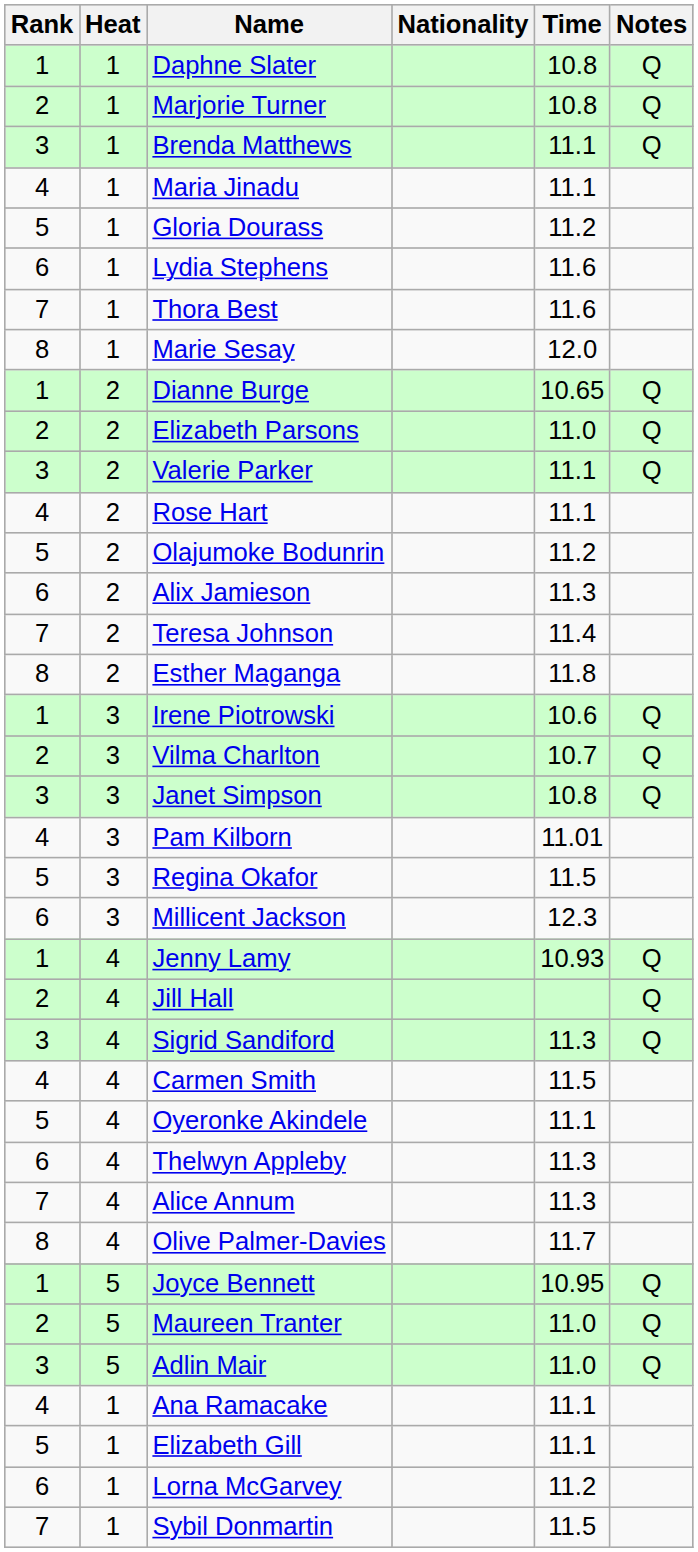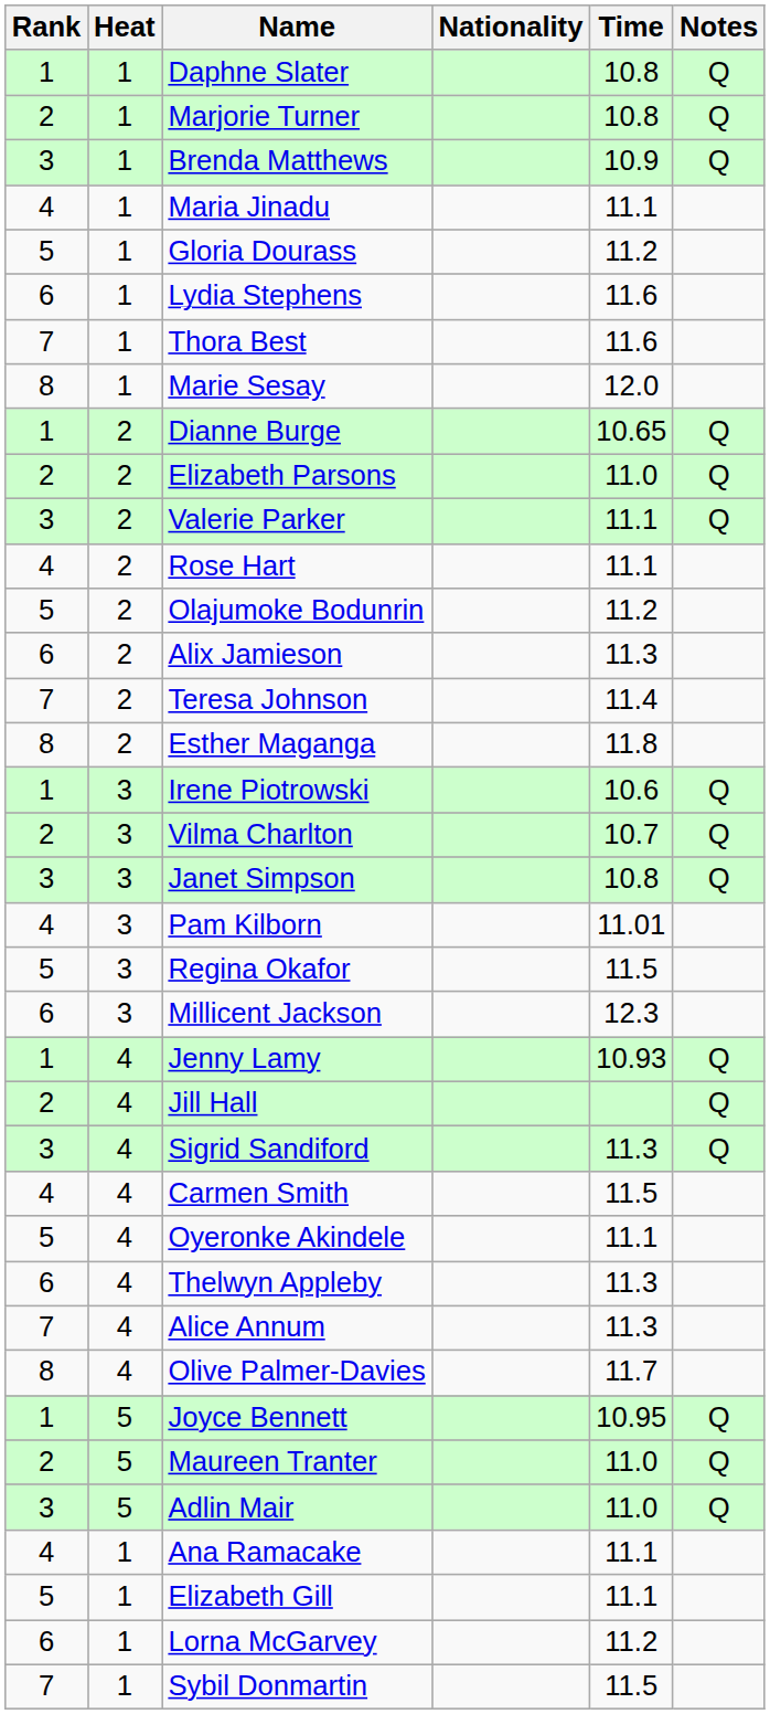Brenda Matthews | Time: 11.1 -> 10.9
